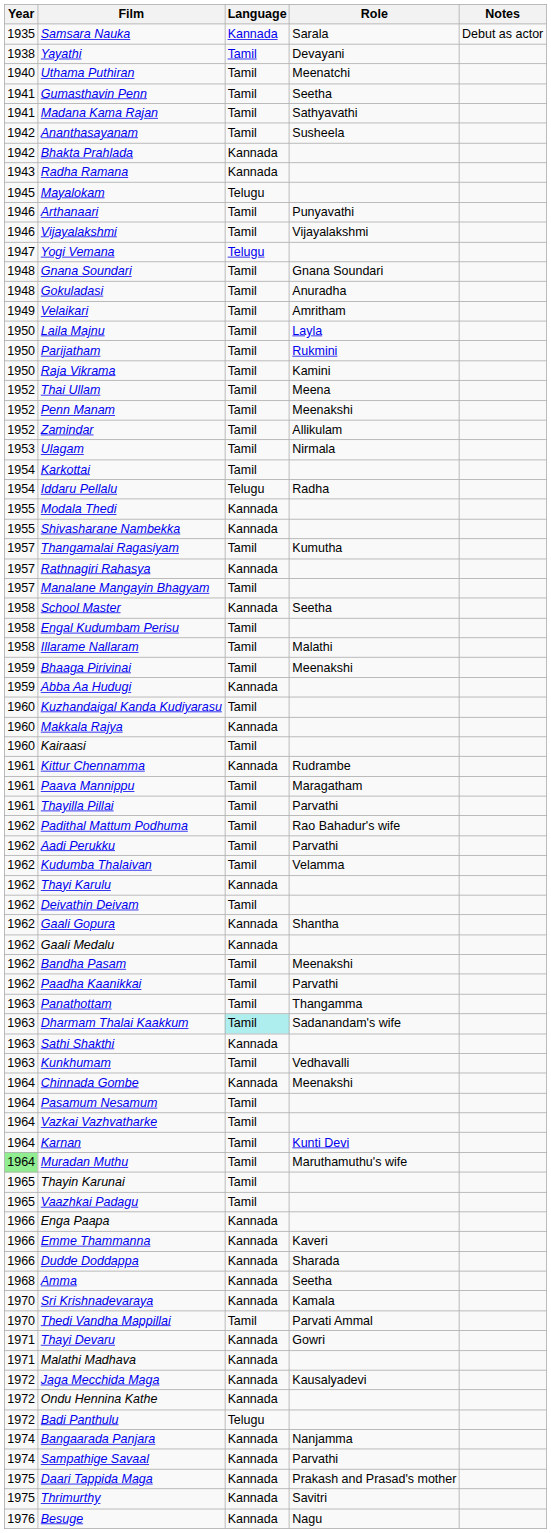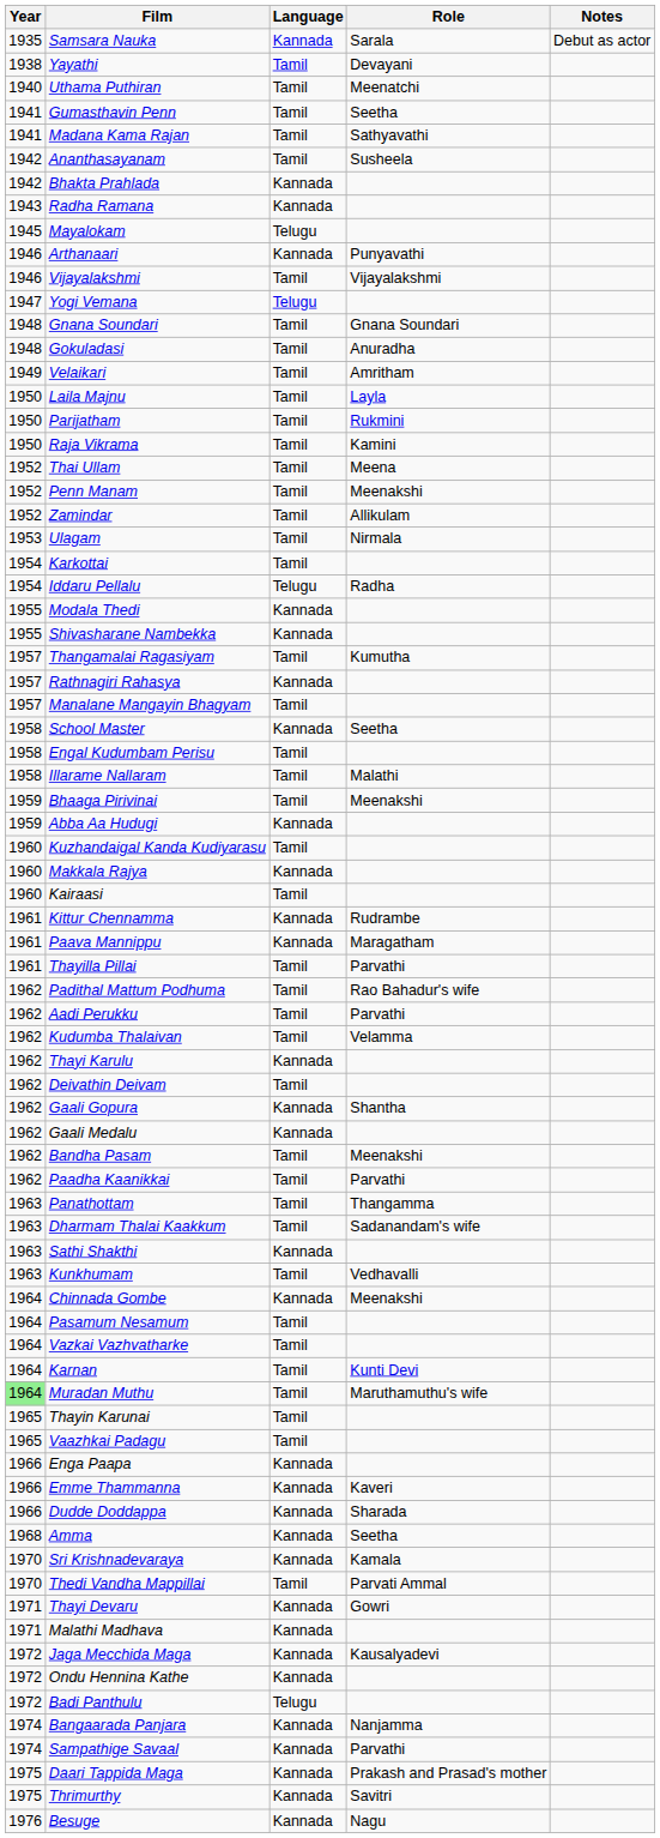Arthanaari | Language: Tamil -> Kannada
Paava Mannippu | Language: Tamil -> Kannada
Dharmam Thalai Kaakkum | Language: paleturquoise background -> no background
